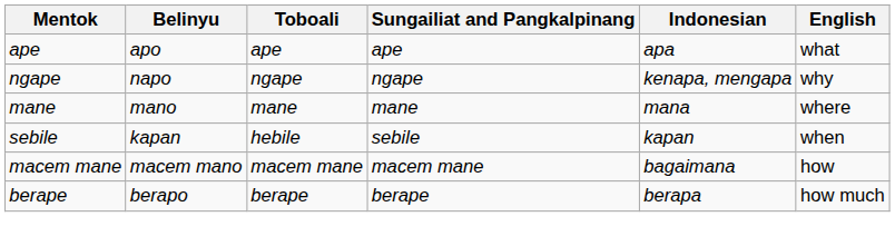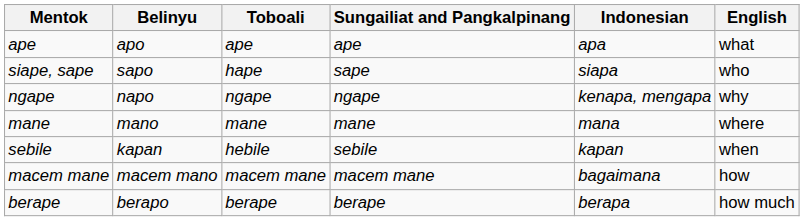+ row: siape, sape | sapo | hape | sape | siapa | who
